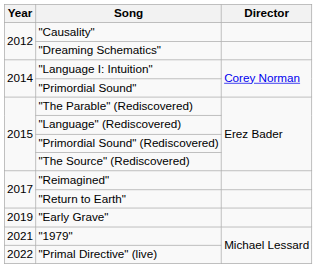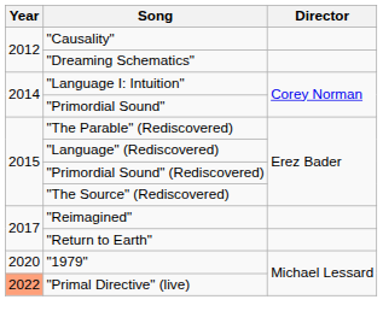- row: 2019 | "Early Grave"
"1979" | Year: 2021 -> 2020
"Primal Directive" (live) | Year: no background -> lightsalmon background
